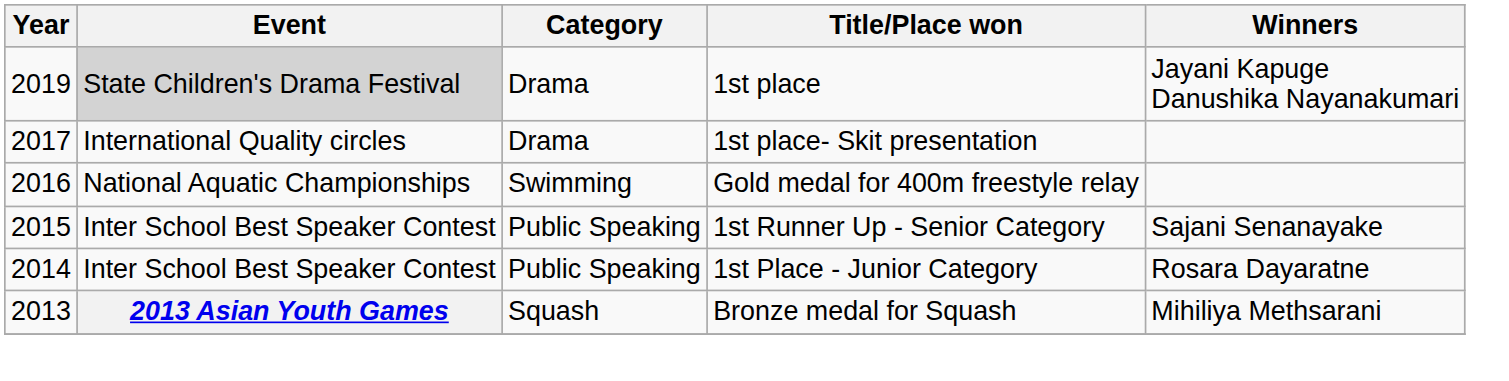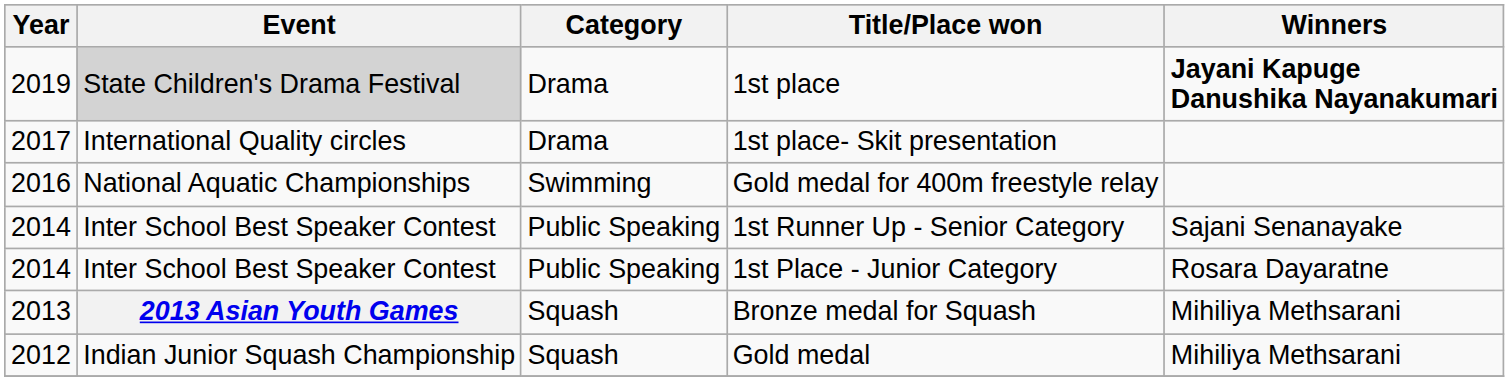1st place | Winners: normal -> bold
1st Runner Up - Senior Category | Year: 2015 -> 2014
+ row: 2012 | Indian Junior Squash Championship | Squash | Gold medal | Mihiliya Methsarani
